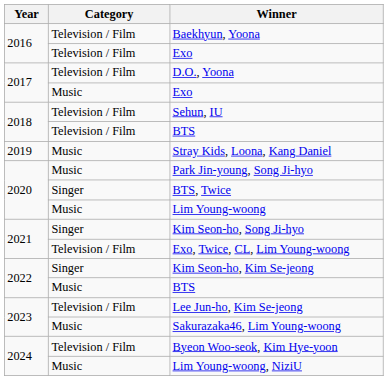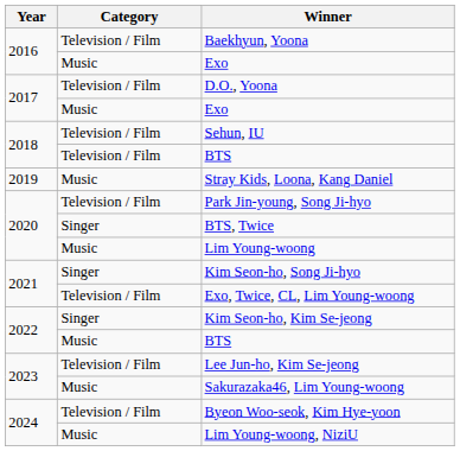2016 / Exo | Category: Television / Film -> Music
Park Jin-young, Song Ji-hyo | Category: Music -> Television / Film
